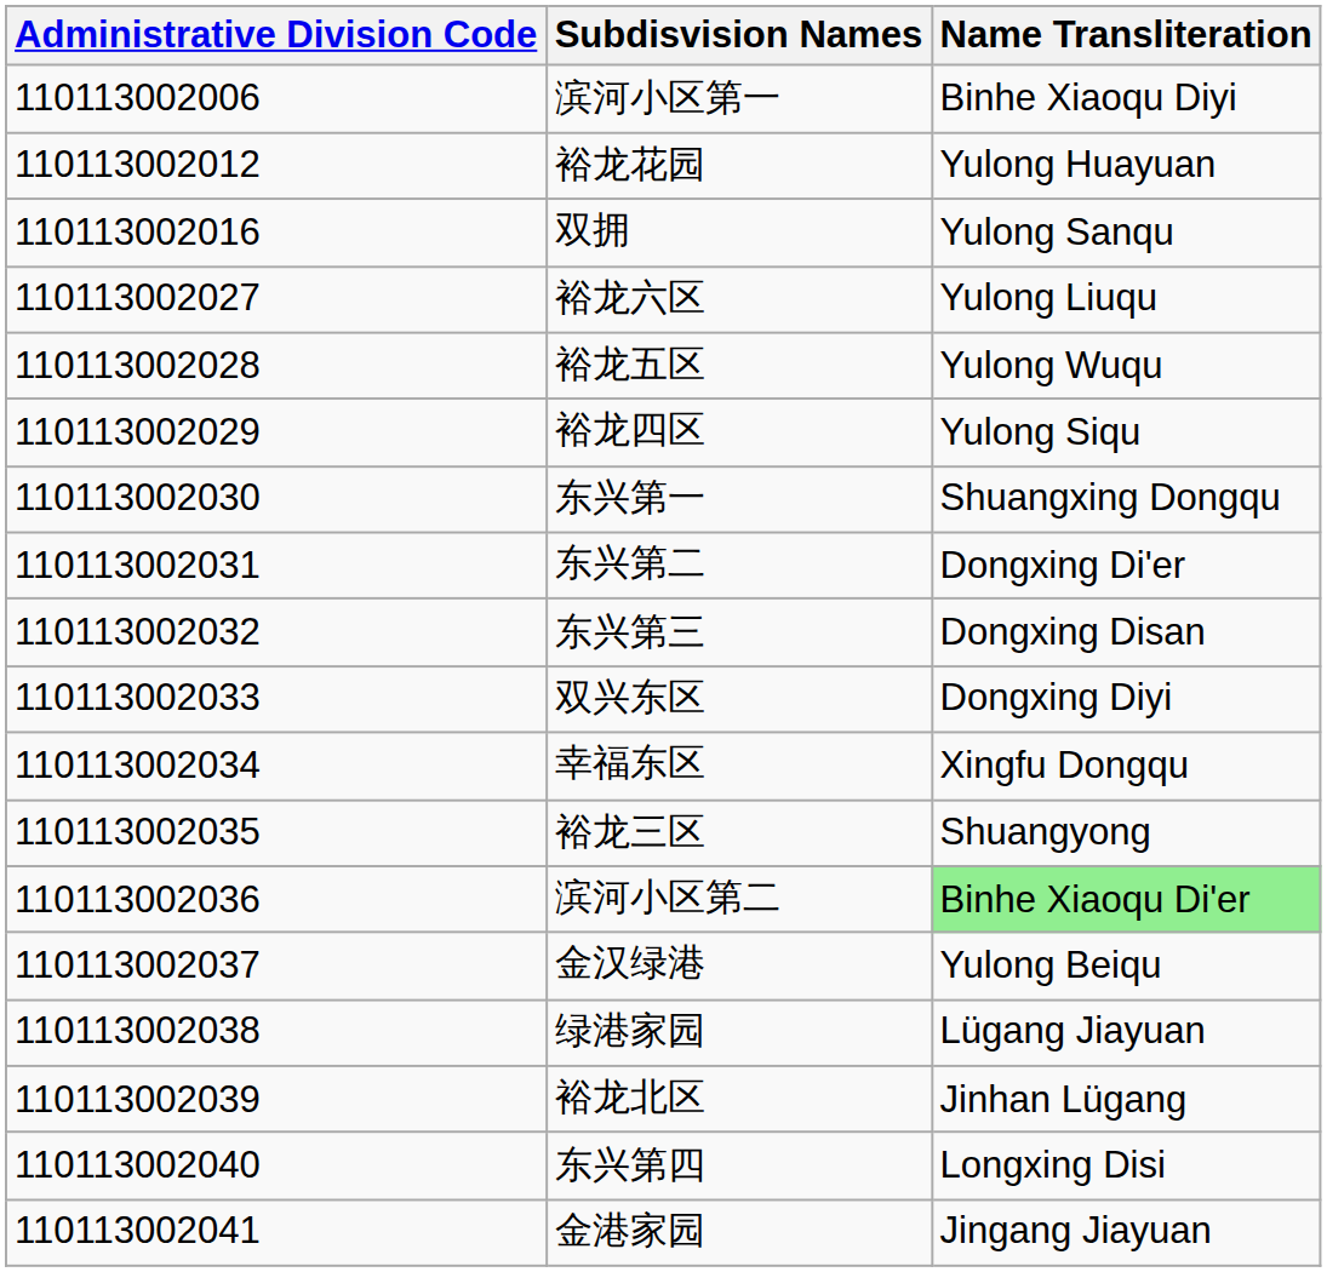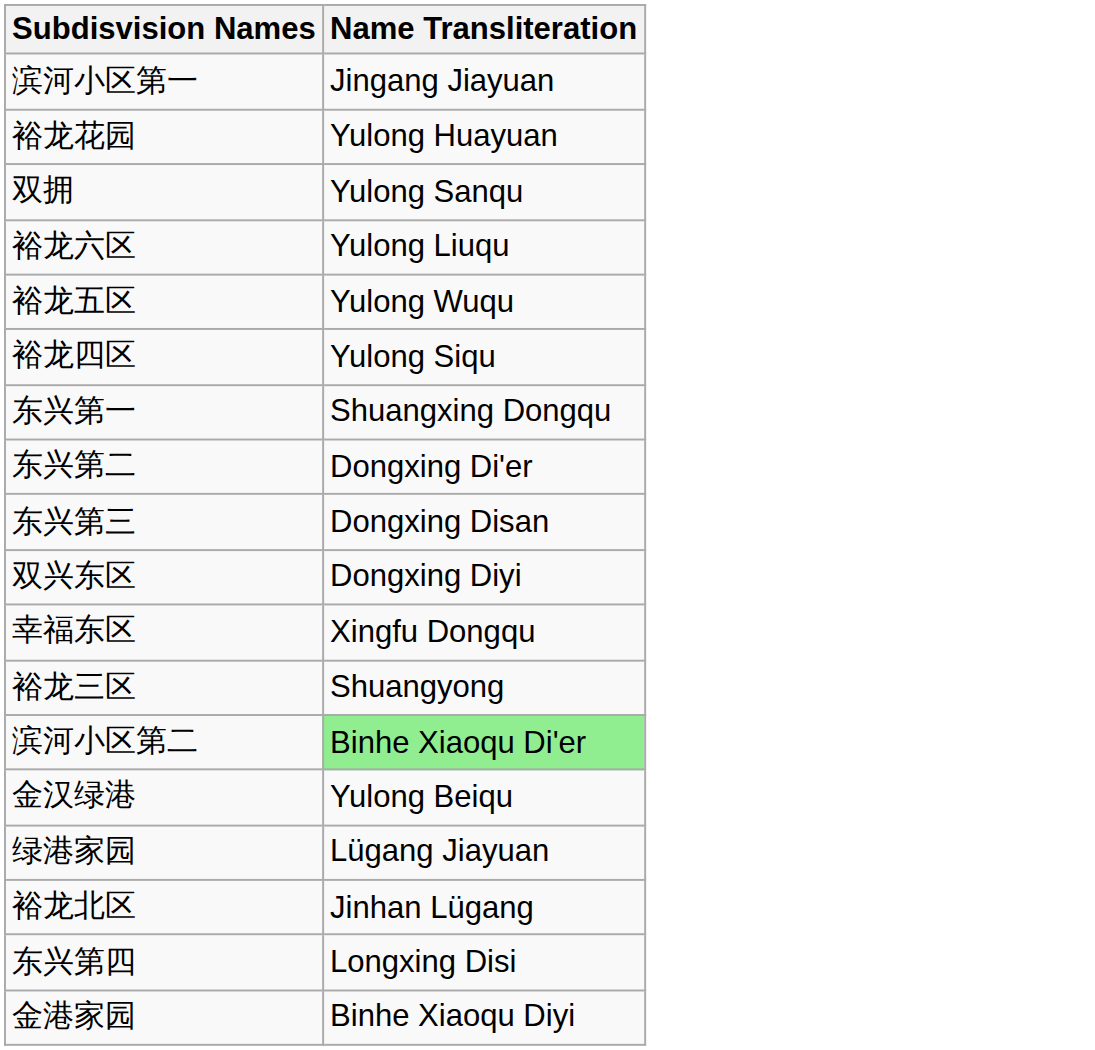- column: Administrative Division Code | 110113002006 | 110113002012 | 110113002016 | 110113002027 | 110113002028 | 110113002029 | 110113002030 | 110113002031 | 110113002032 | 110113002033 | 110113002034 | 110113002035 | 110113002036 | 110113002037 | 110113002038 | 110113002039 | 110113002040 | 110113002041
滨河小区第一 | Name Transliteration: Binhe Xiaoqu Diyi -> Jingang Jiayuan
金港家园 | Name Transliteration: Jingang Jiayuan -> Binhe Xiaoqu Diyi
